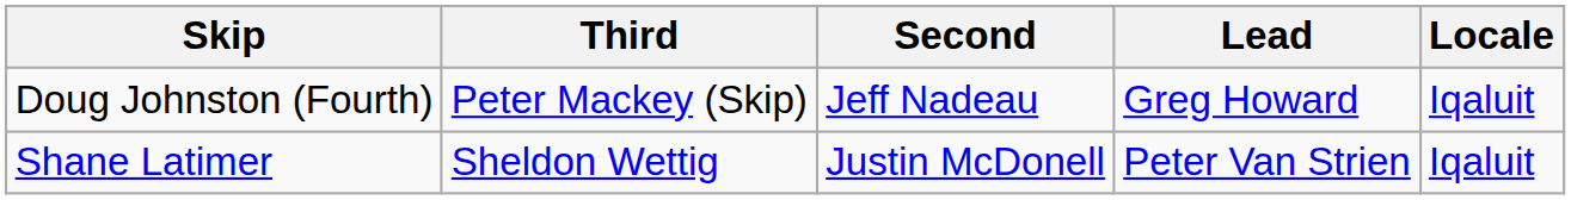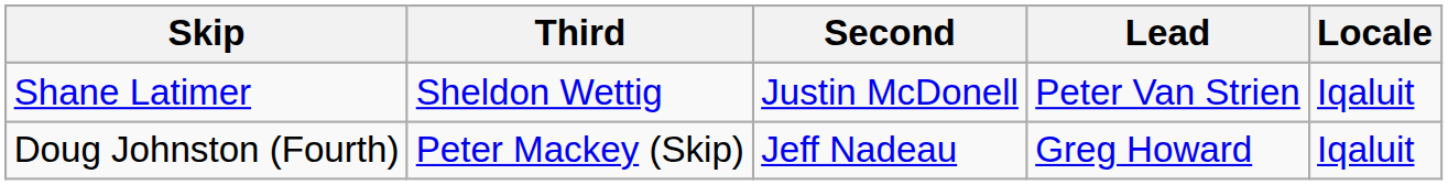rows swapped: Shane Latimer <-> Doug Johnston (Fourth)
